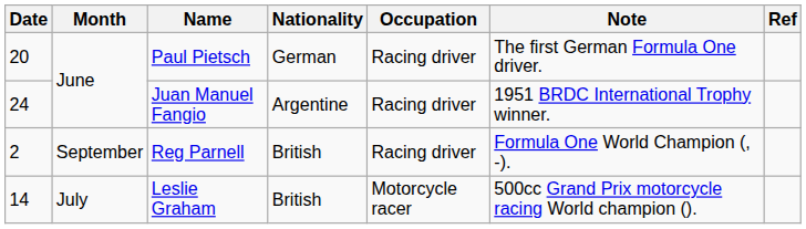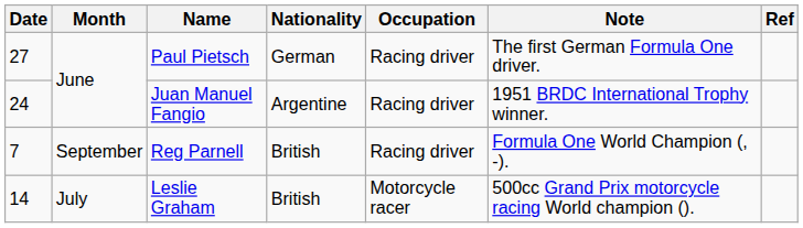Paul Pietsch | Date: 20 -> 27
Reg Parnell | Date: 2 -> 7
